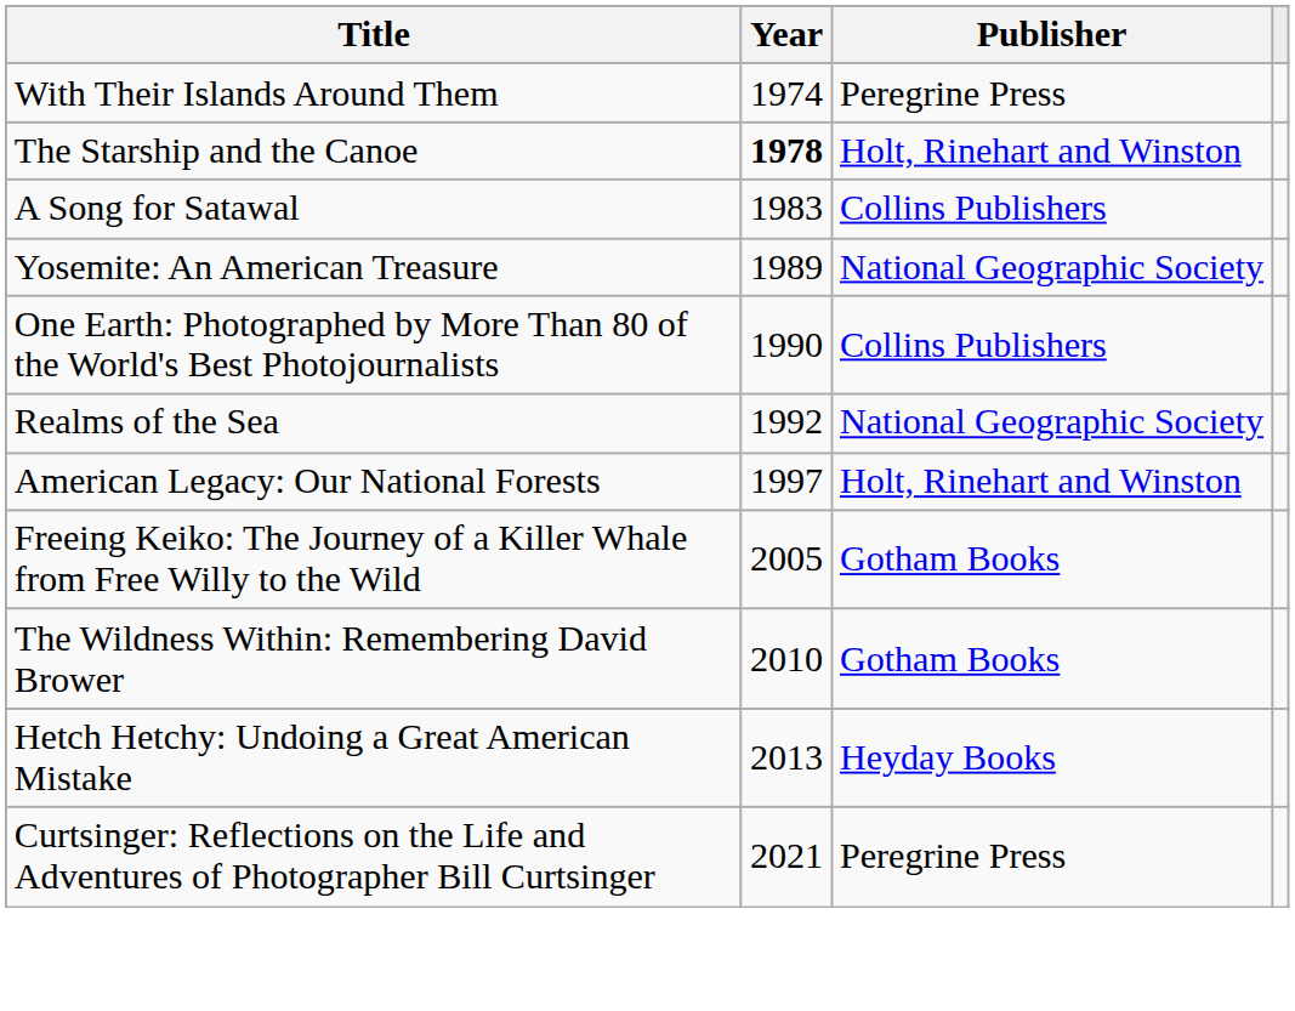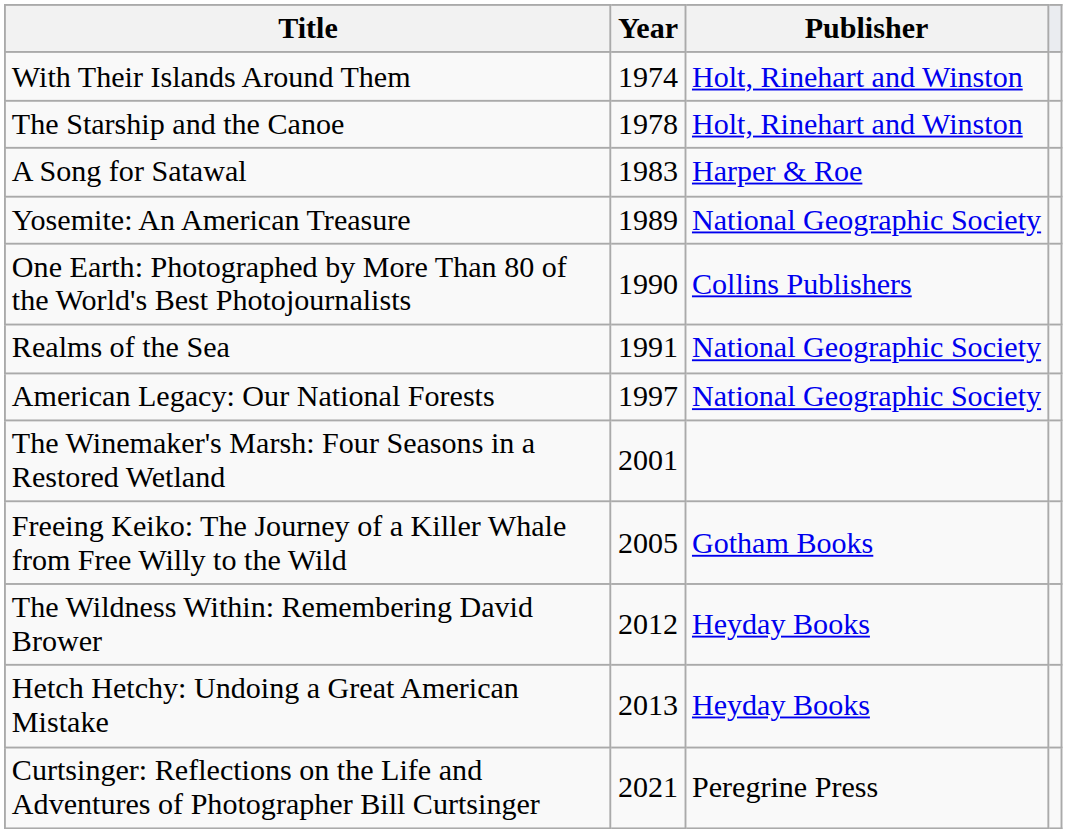With Their Islands Around Them | Publisher: Peregrine Press -> Holt, Rinehart and Winston
The Starship and the Canoe | Year: bold -> normal
A Song for Satawal | Publisher: Collins Publishers -> Harper & Roe
Realms of the Sea | Year: 1992 -> 1991
American Legacy: Our National Forests | Publisher: Holt, Rinehart and Winston -> National Geographic Society
+ row: The Winemaker's Marsh: Four Seasons in a Restored Wetland | 2001
The Wildness Within: Remembering David Brower | Year: 2010 -> 2012
The Wildness Within: Remembering David Brower | Publisher: Gotham Books -> Heyday Books
